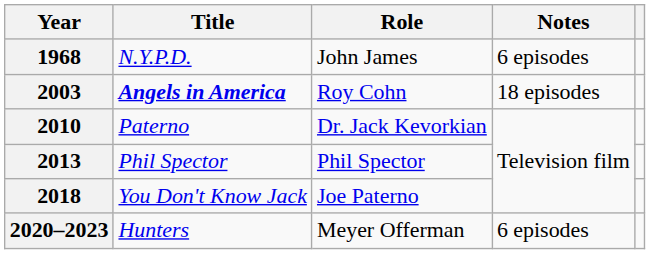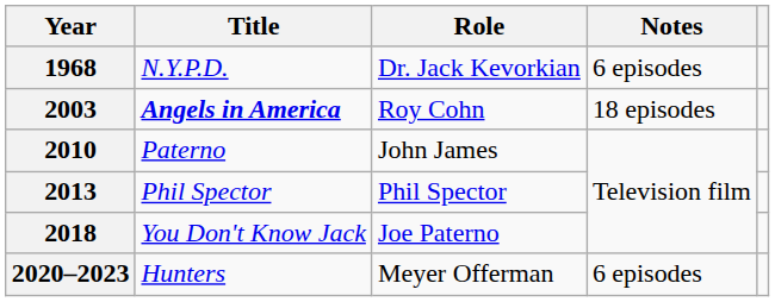1968 | Role: John James -> Dr. Jack Kevorkian
2010 | Role: Dr. Jack Kevorkian -> John James
